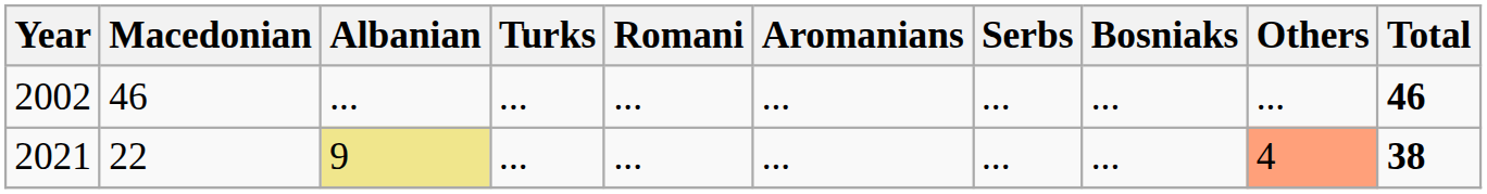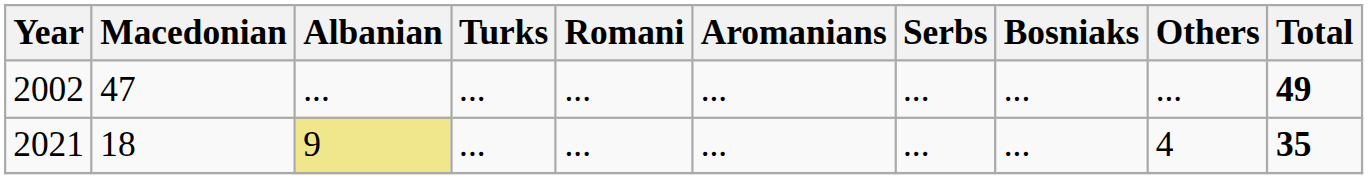2002 | Macedonian: 46 -> 47
2002 | Total: 46 -> 49
2021 | Macedonian: 22 -> 18
2021 | Others: lightsalmon background -> no background
2021 | Total: 38 -> 35
